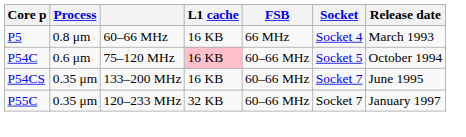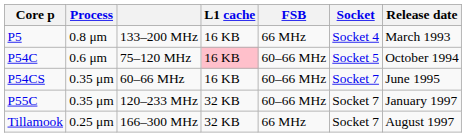P5 | column 3: 60–66 MHz -> 133–200 MHz
P54CS | column 3: 133–200 MHz -> 60–66 MHz
+ row: Tillamook | 0.25 μm | 166–300 MHz | 32 KB | 66 MHz | Socket 7 | August 1997
